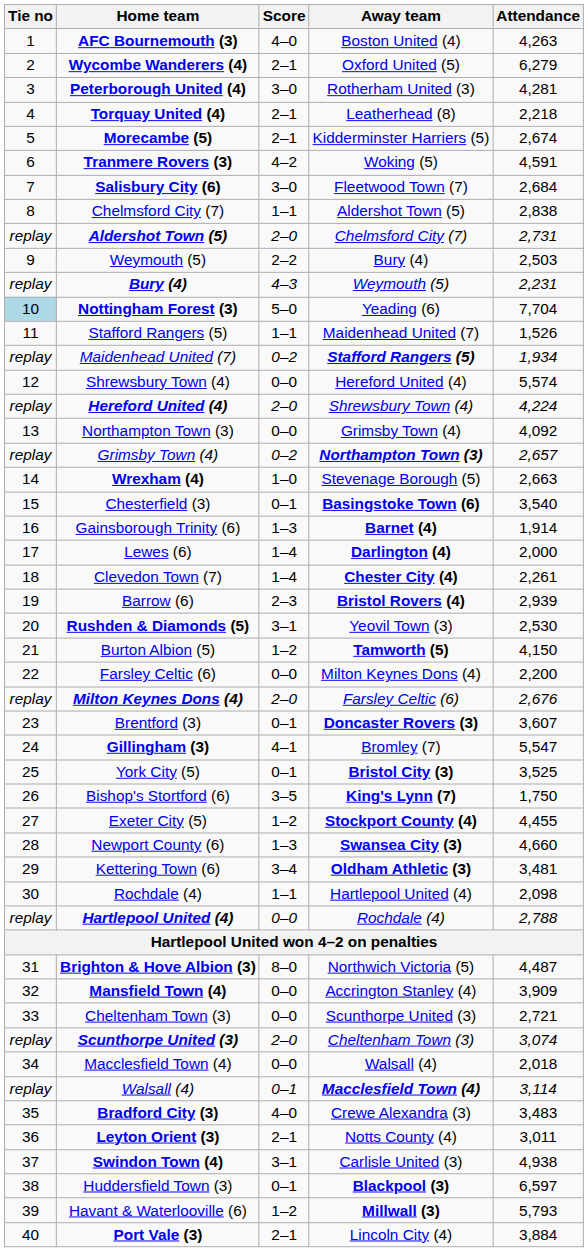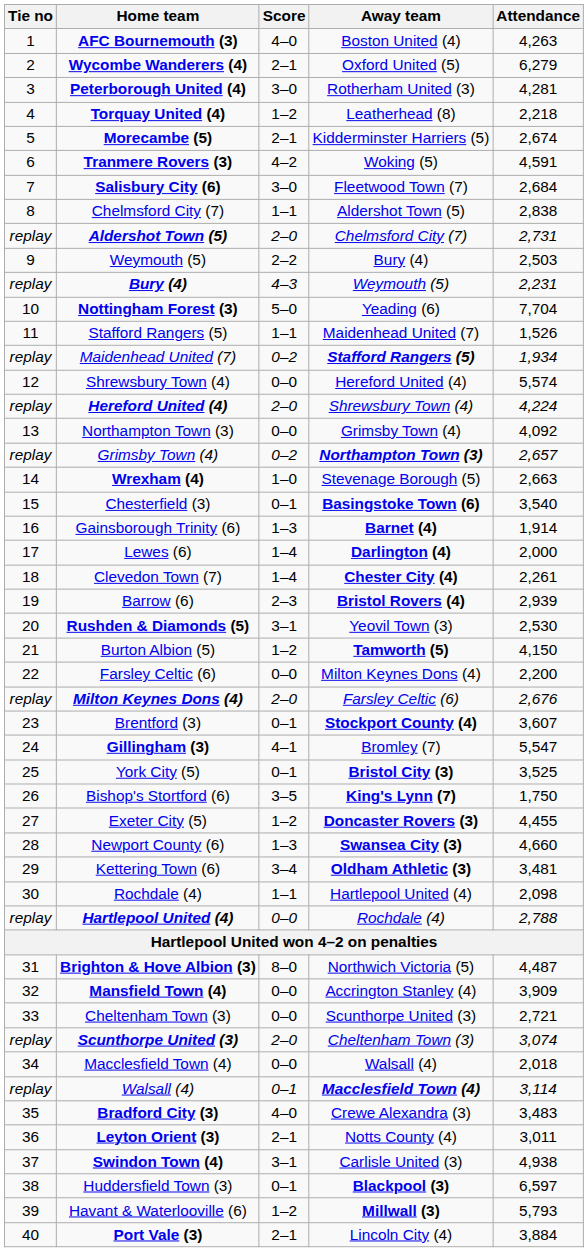Torquay United (4) | Score: 2–1 -> 1–2
Nottingham Forest (3) | Tie no: lightblue background -> no background
Brentford (3) | Away team: Doncaster Rovers (3) -> Stockport County (4)
Exeter City (5) | Away team: Stockport County (4) -> Doncaster Rovers (3)
